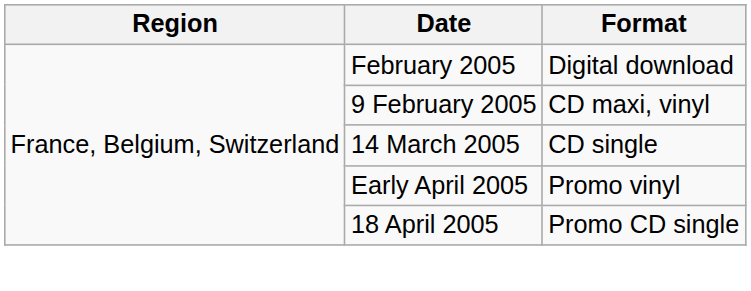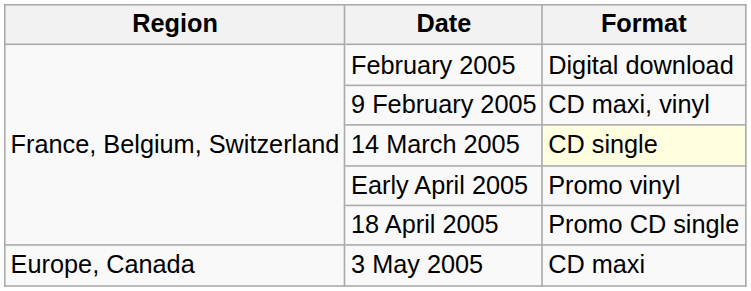14 March 2005 | Format: no background -> lightyellow background
+ row: Europe, Canada | 3 May 2005 | CD maxi
